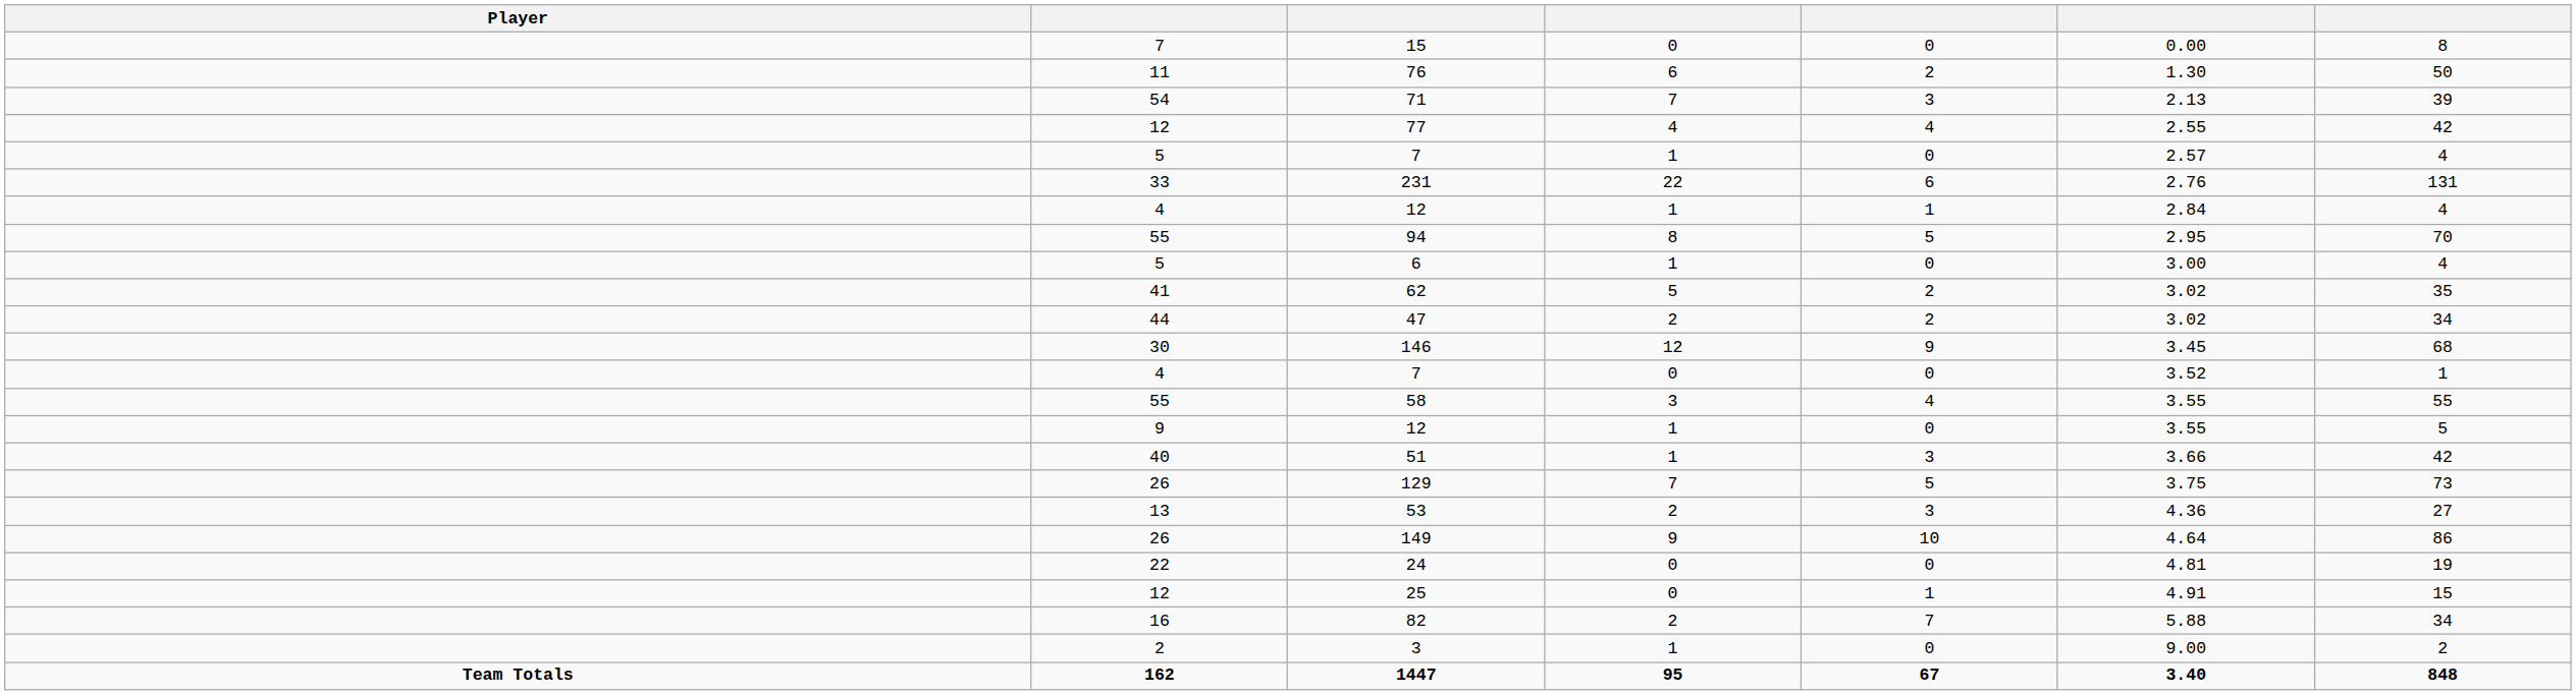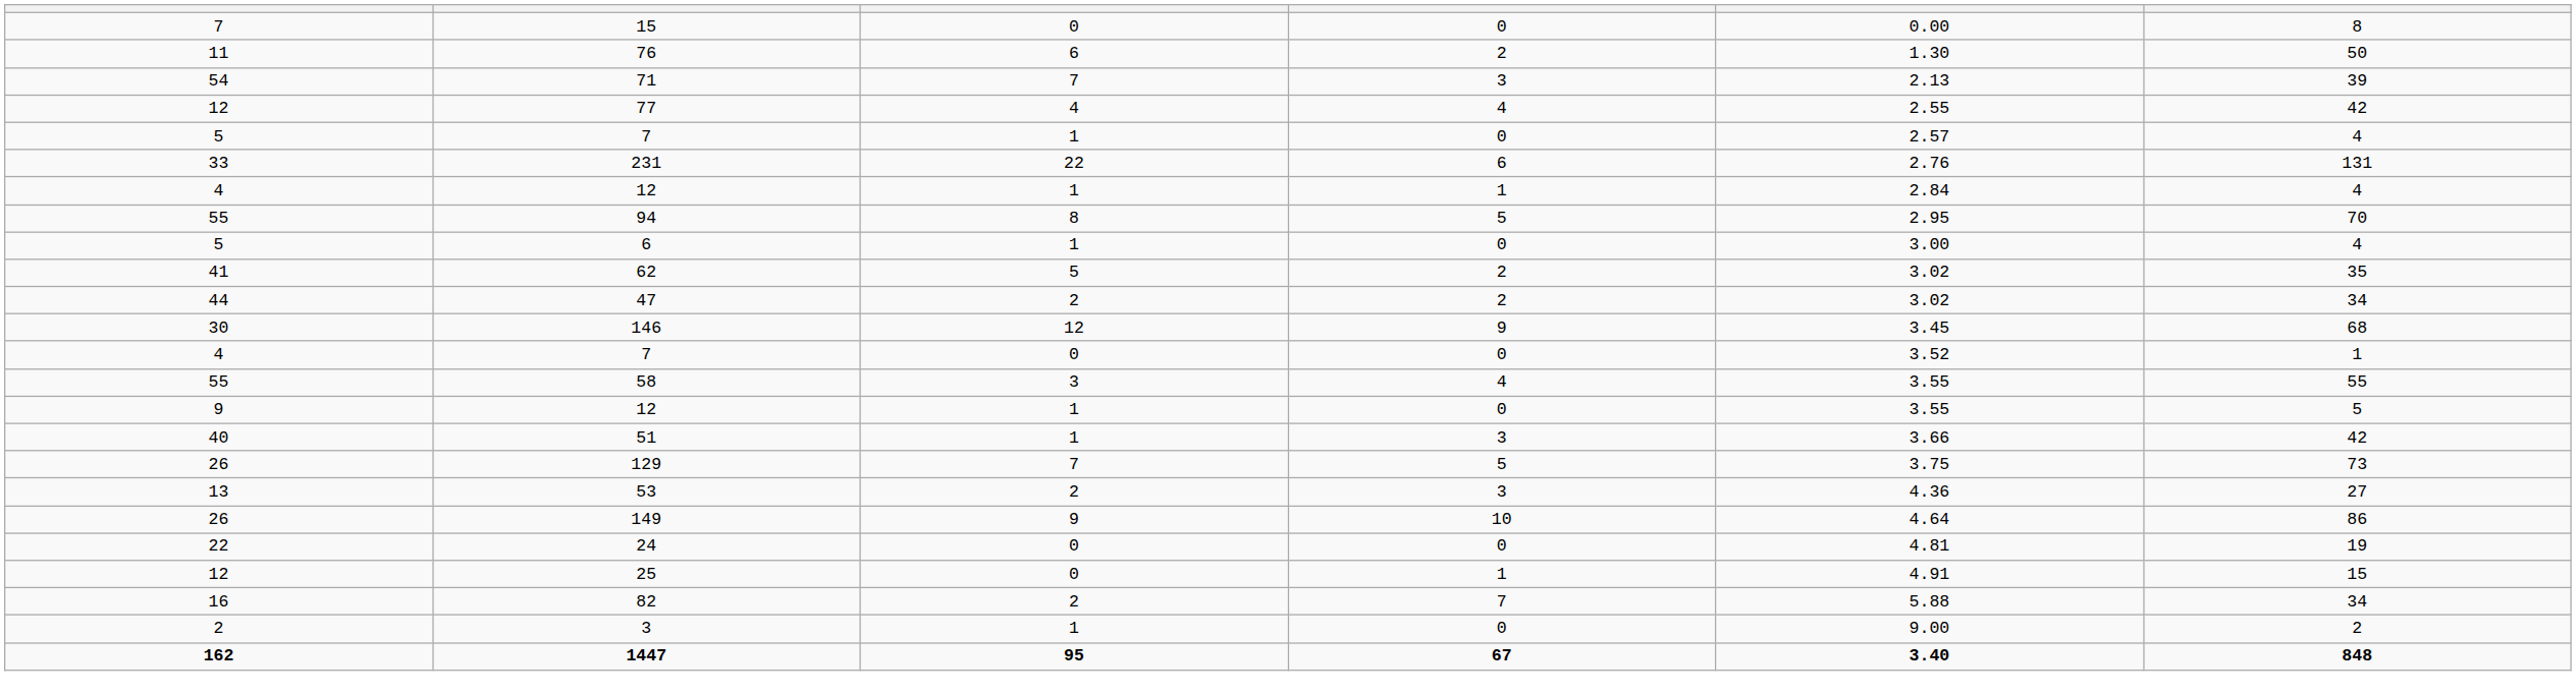- column: Player | Team Totals
